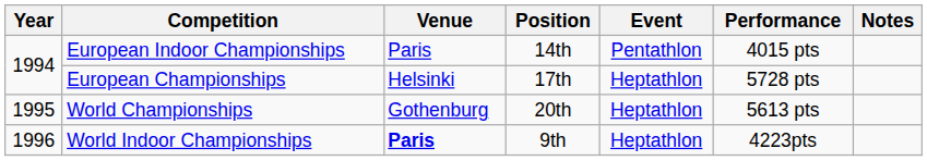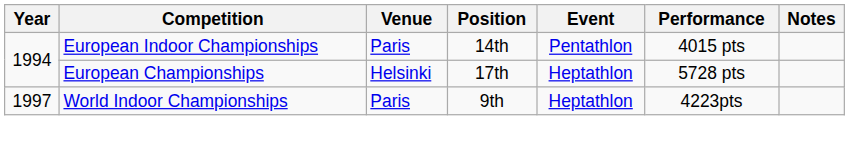- row: 1995 | World Championships | Gothenburg | 20th | Heptathlon | 5613 pts
World Indoor Championships | Year: 1996 -> 1997
World Indoor Championships | Venue: bold -> normal
